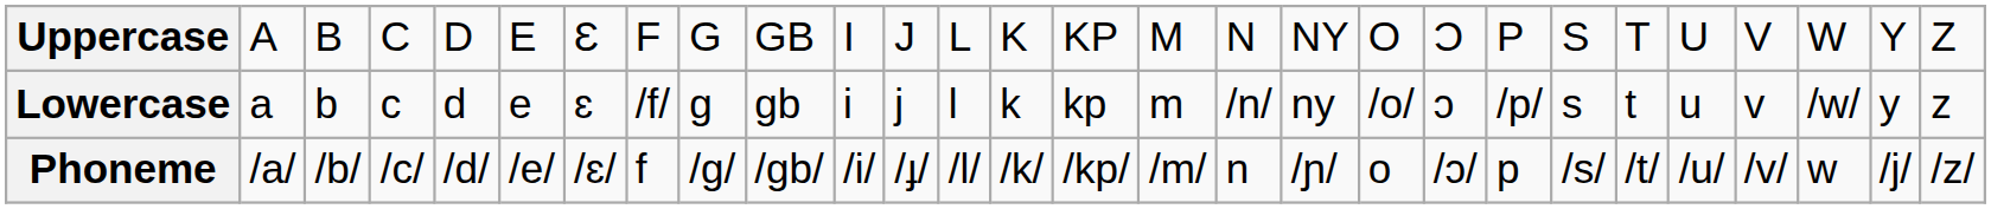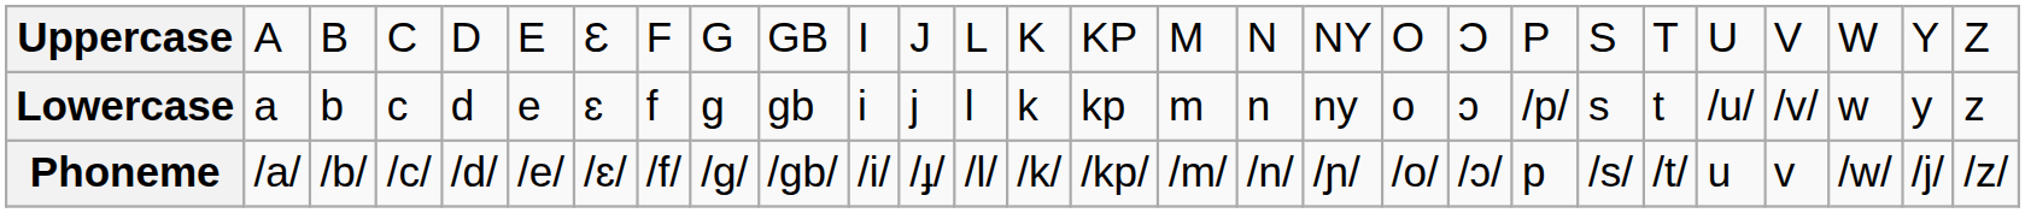Lowercase | column 8: /f/ -> f
Lowercase | column 17: /n/ -> n
Lowercase | column 19: /o/ -> o
Lowercase | column 24: u -> /u/
Lowercase | column 25: v -> /v/
Lowercase | column 26: /w/ -> w
Phoneme | column 8: f -> /f/
Phoneme | column 17: n -> /n/
Phoneme | column 19: o -> /o/
Phoneme | column 24: /u/ -> u
Phoneme | column 25: /v/ -> v
Phoneme | column 26: w -> /w/
